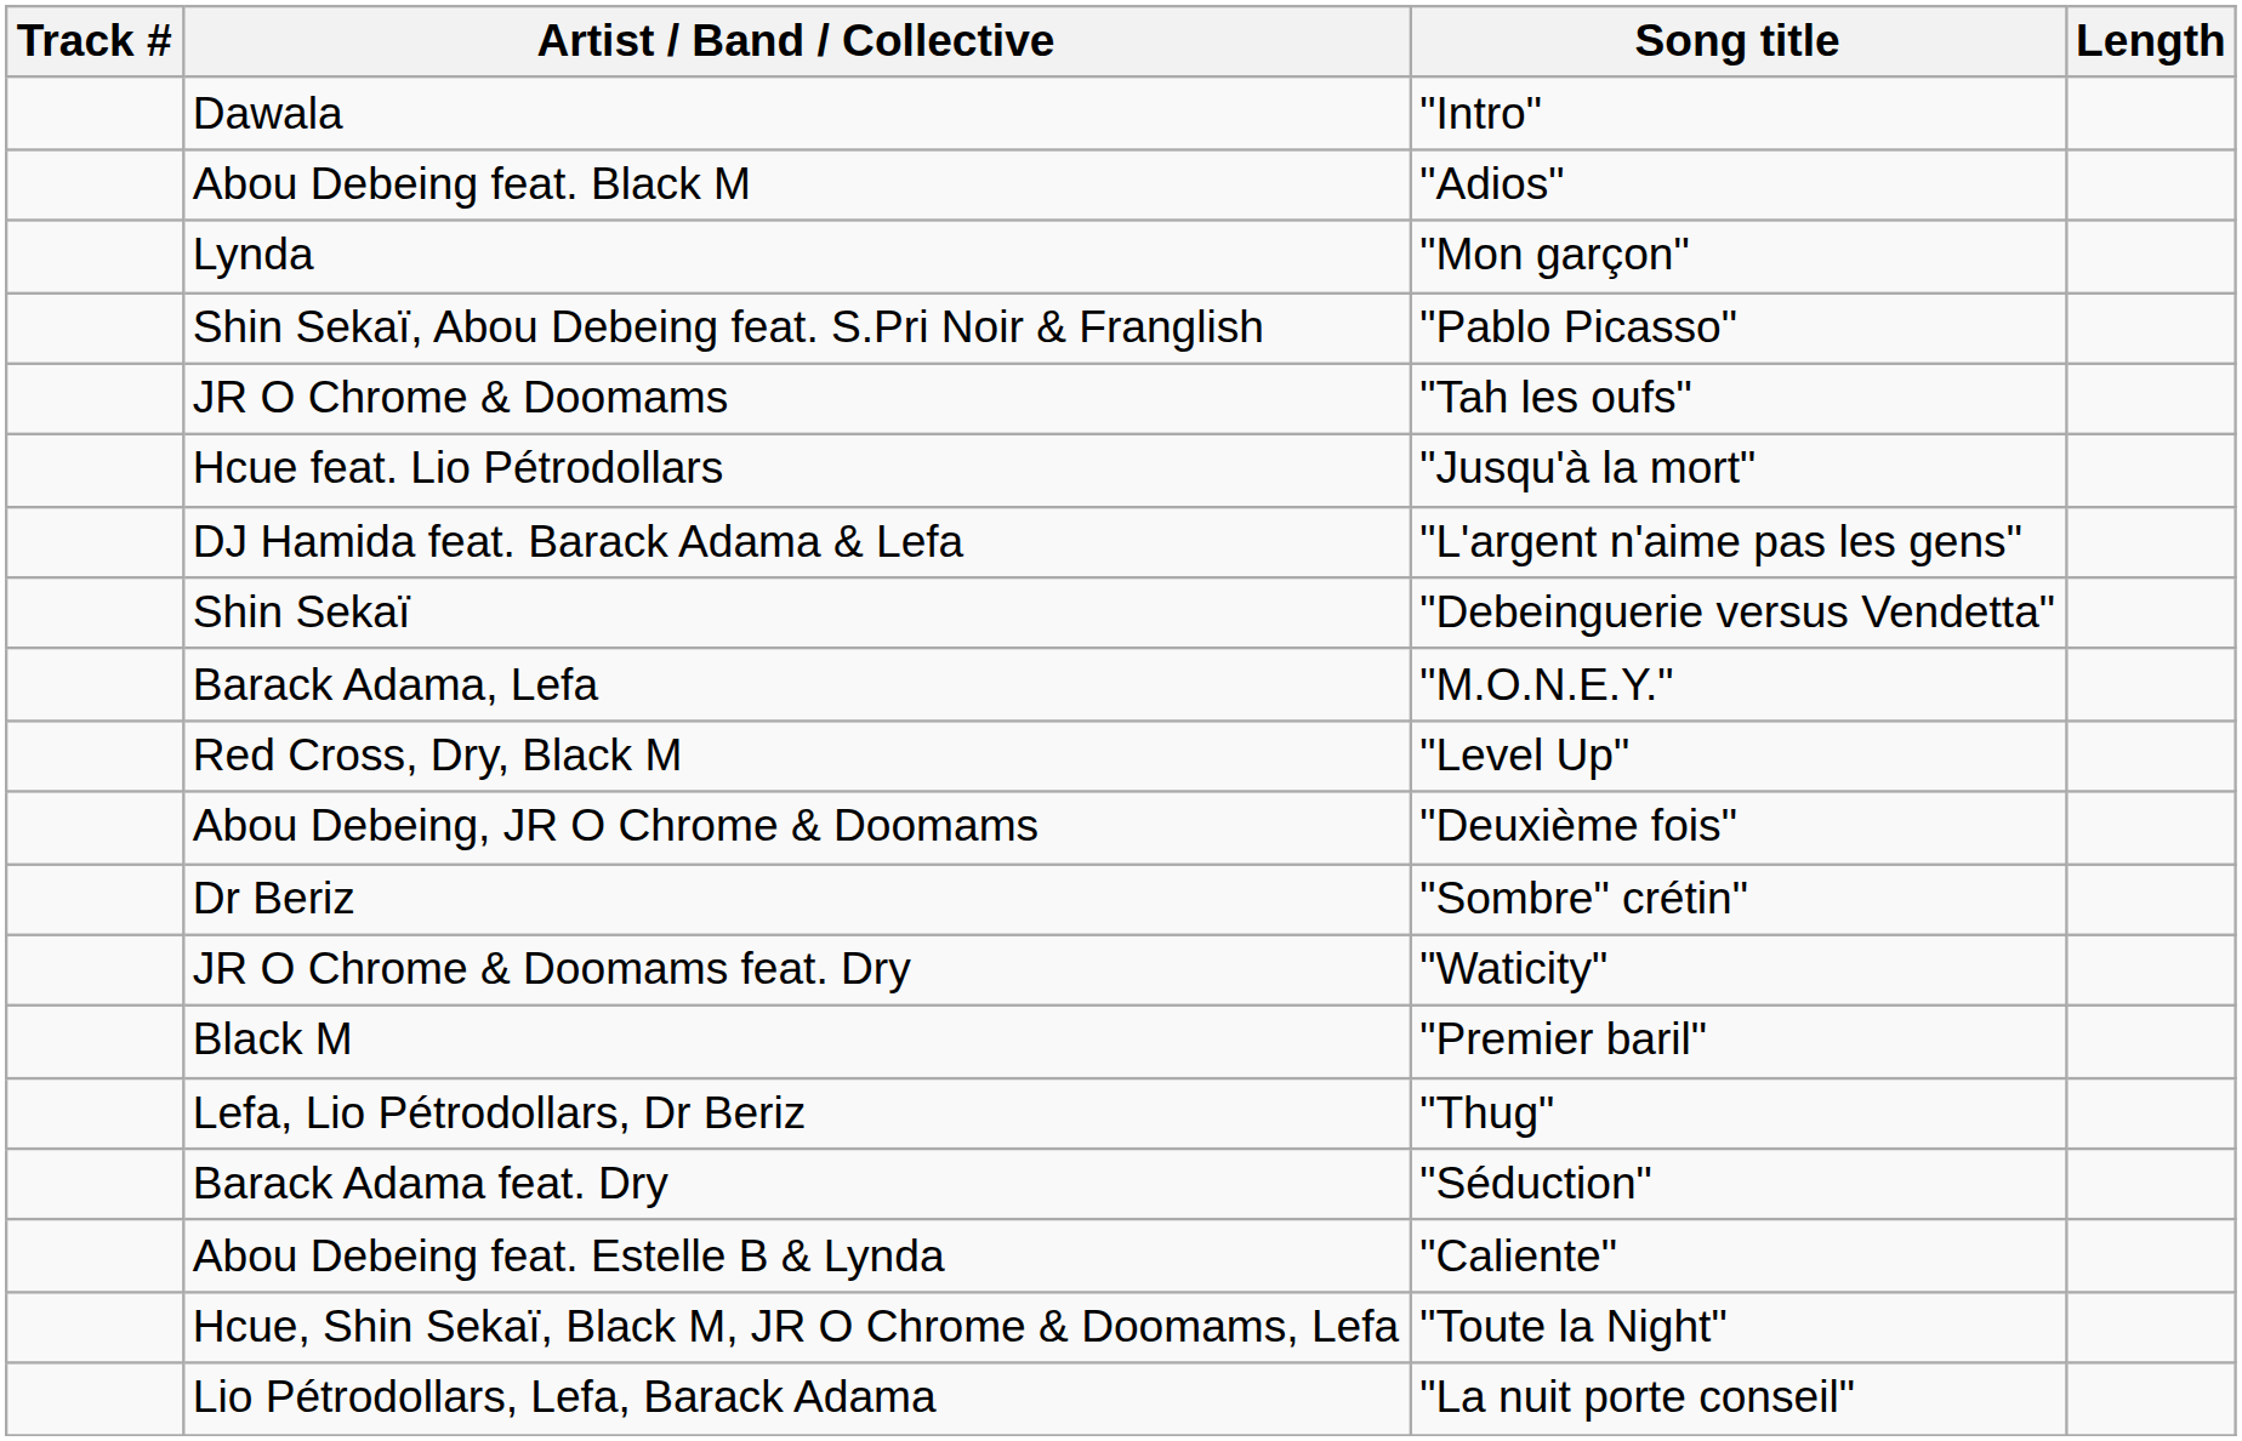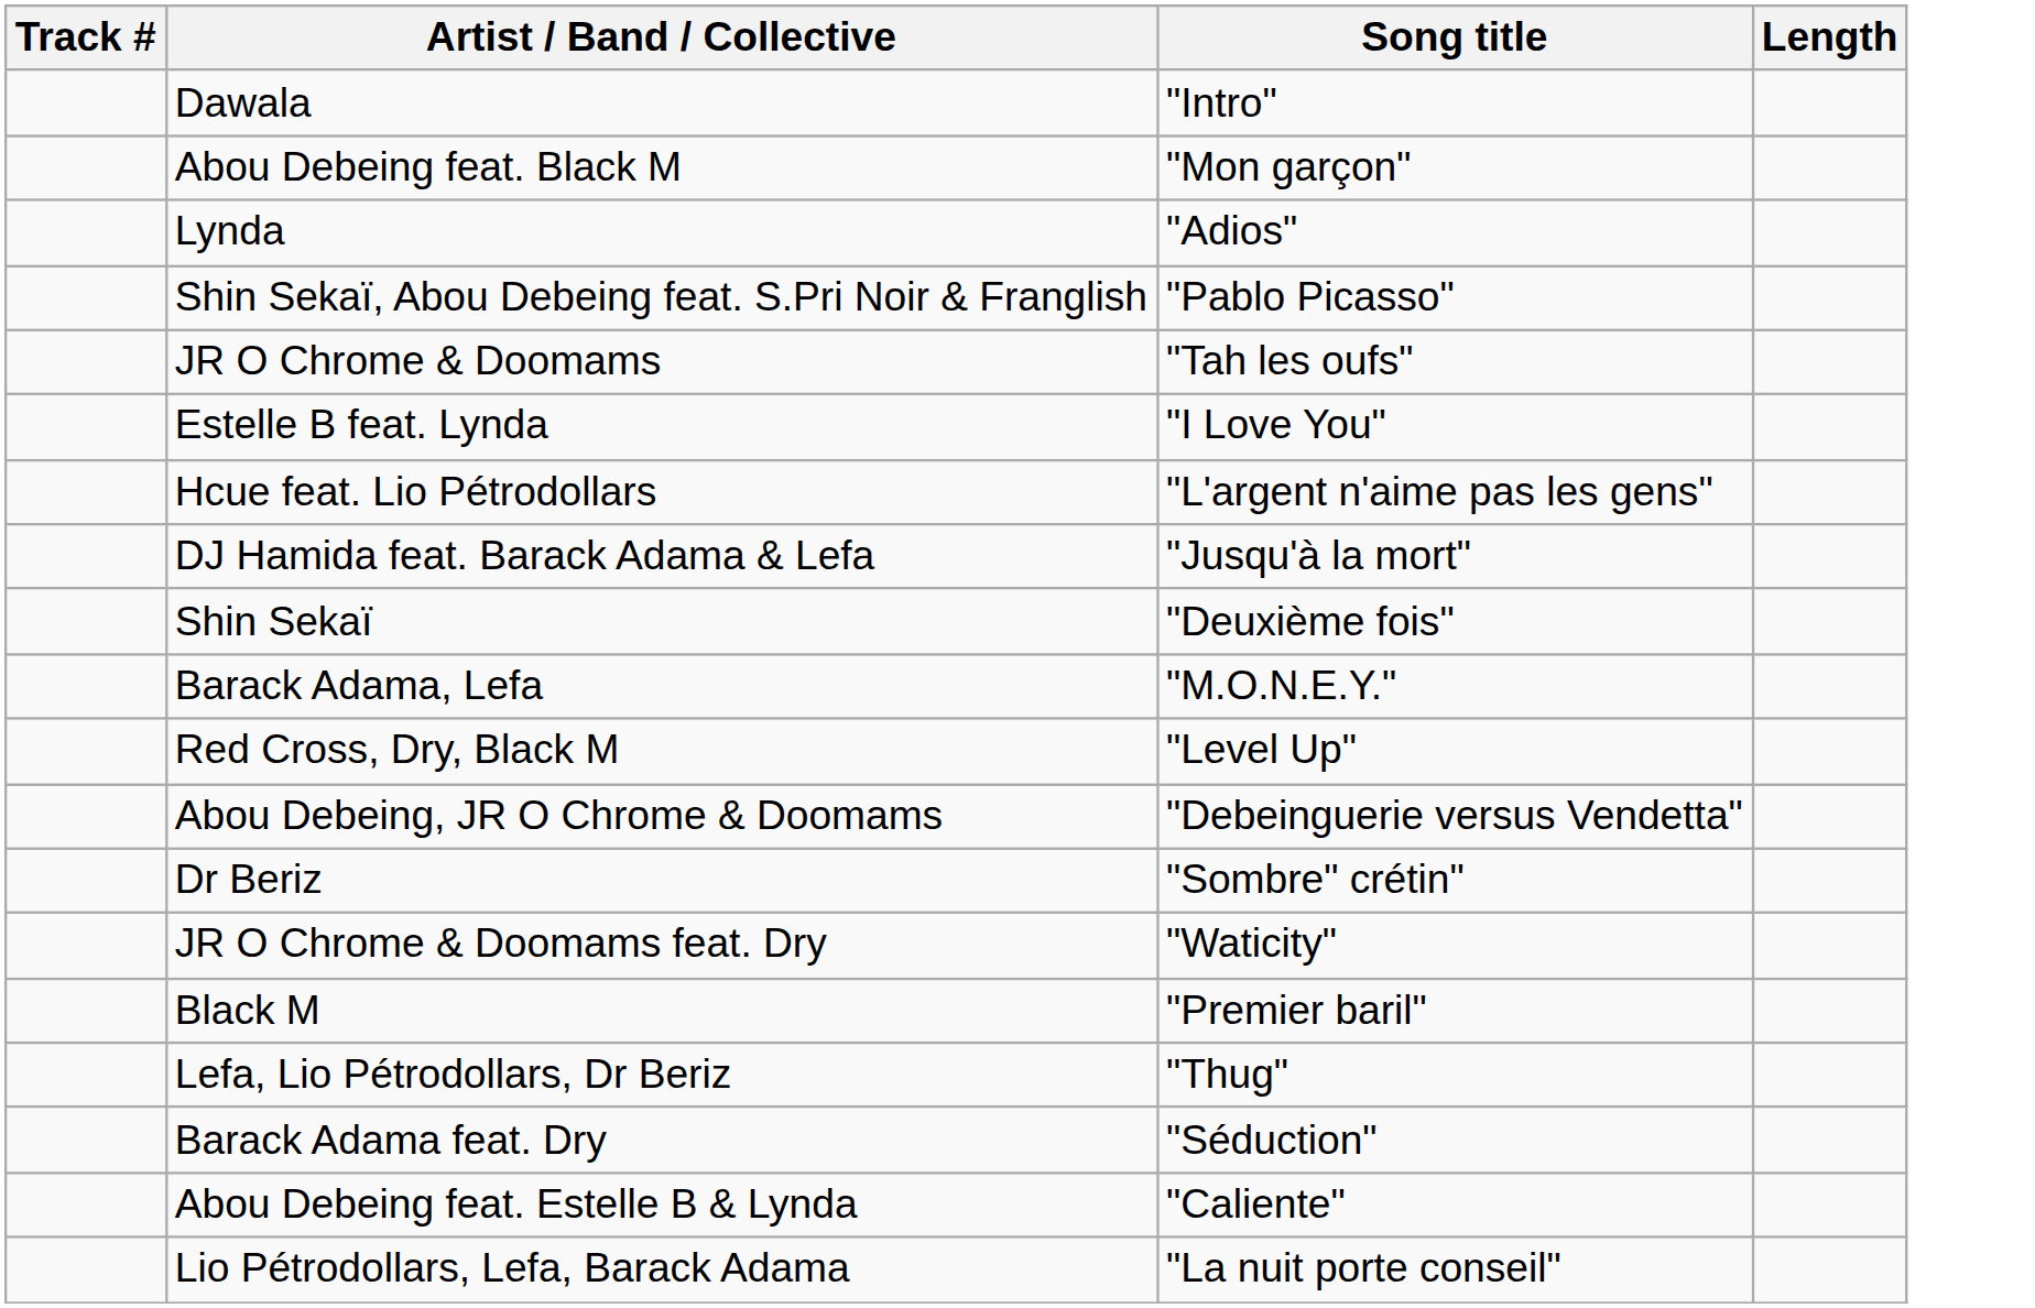Abou Debeing feat. Black M | Song title: "Adios" -> "Mon garçon"
Lynda | Song title: "Mon garçon" -> "Adios"
+ row: Estelle B feat. Lynda | "I Love You"
Hcue feat. Lio Pétrodollars | Song title: "Jusqu'à la mort" -> "L'argent n'aime pas les gens"
DJ Hamida feat. Barack Adama & Lefa | Song title: "L'argent n'aime pas les gens" -> "Jusqu'à la mort"
Shin Sekaï | Song title: "Debeinguerie versus Vendetta" -> "Deuxième fois"
Abou Debeing, JR O Chrome & Doomams | Song title: "Deuxième fois" -> "Debeinguerie versus Vendetta"
- row: Hcue, Shin Sekaï, Black M, JR O Chrome & Doomams, Lefa | "Toute la Night"
